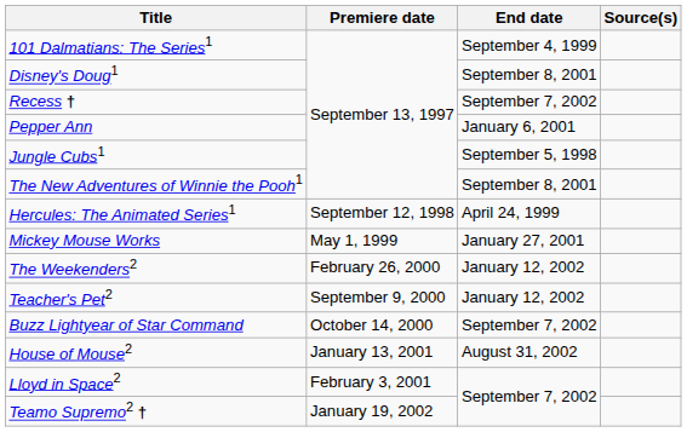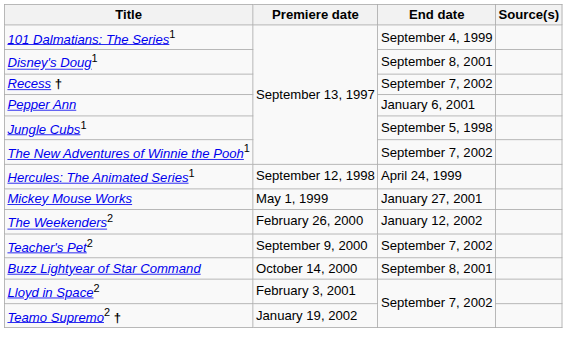The New Adventures of Winnie the Pooh1 | End date: September 8, 2001 -> September 7, 2002
Teacher's Pet2 | End date: January 12, 2002 -> September 7, 2002
Buzz Lightyear of Star Command | End date: September 7, 2002 -> September 8, 2001
- row: House of Mouse2 | January 13, 2001 | August 31, 2002
